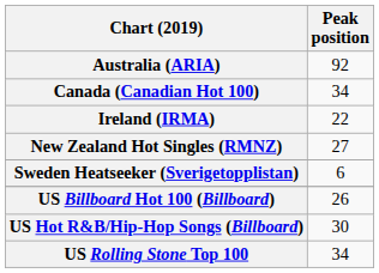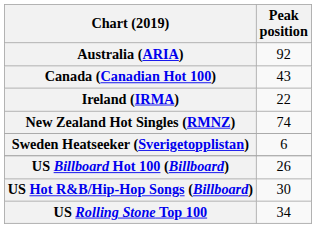Canada (Canadian Hot 100) | Peak position: 34 -> 43
New Zealand Hot Singles (RMNZ) | Peak position: 27 -> 74
